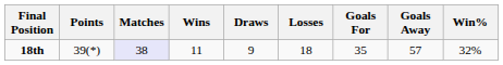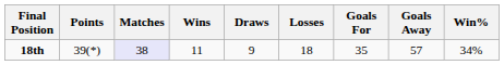18th | Win%: 32% -> 34%
